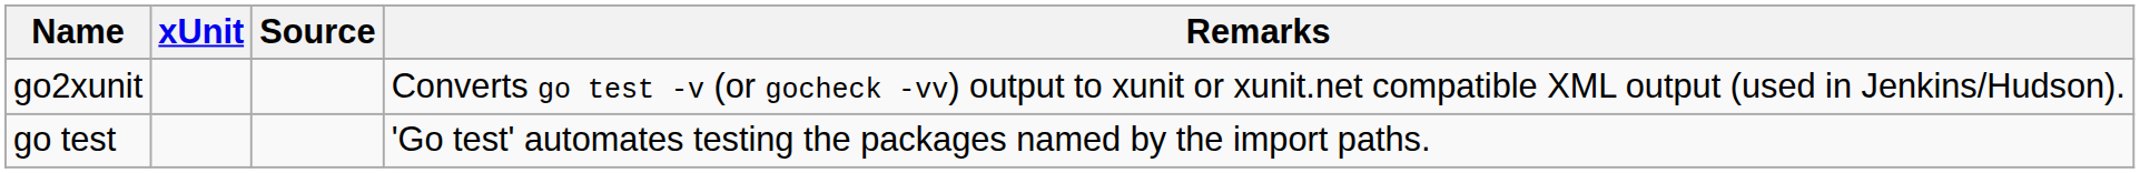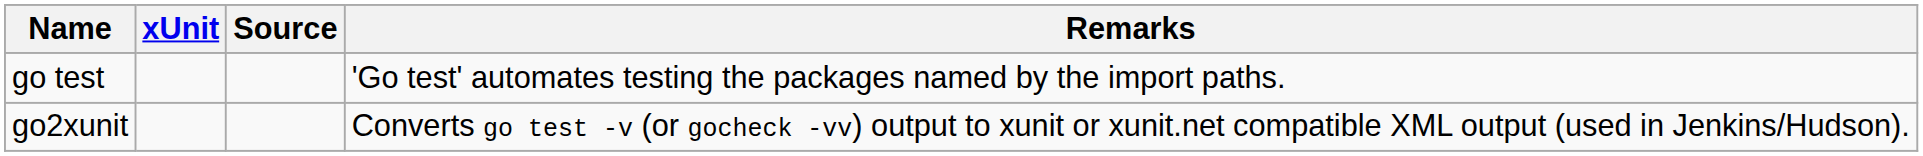rows swapped: go test <-> go2xunit
